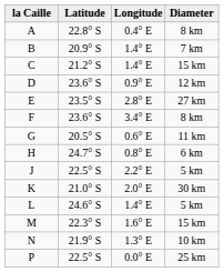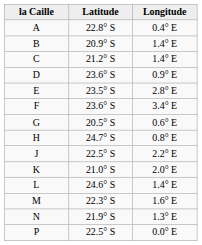- column: Diameter | 8 km | 7 km | 15 km | 12 km | 27 km | 8 km | 11 km | 6 km | 5 km | 30 km | 5 km | 15 km | 10 km | 25 km
